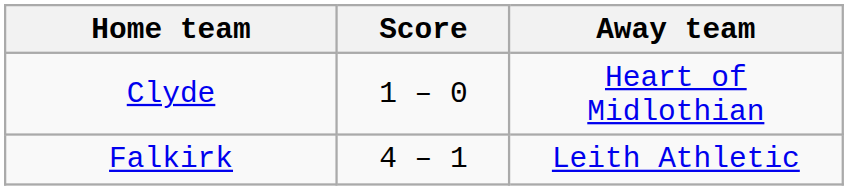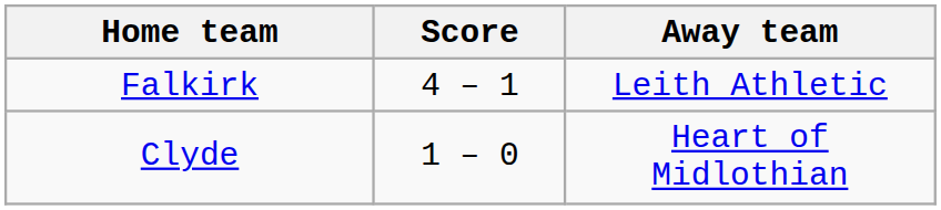rows swapped: Clyde <-> Falkirk
